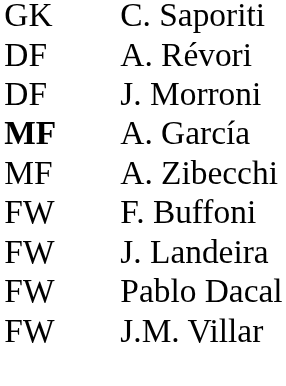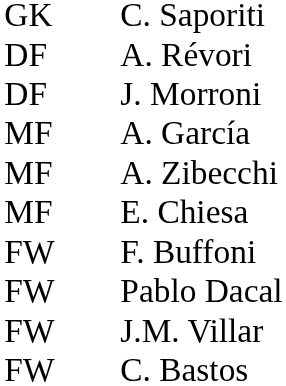A. García | column 1: bold -> normal
+ row: MF | E. Chiesa
- row: FW | J. Landeira
+ row: FW | C. Bastos
